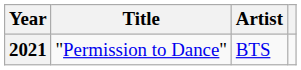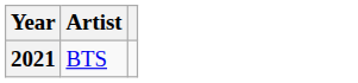- column: Title | "Permission to Dance"
